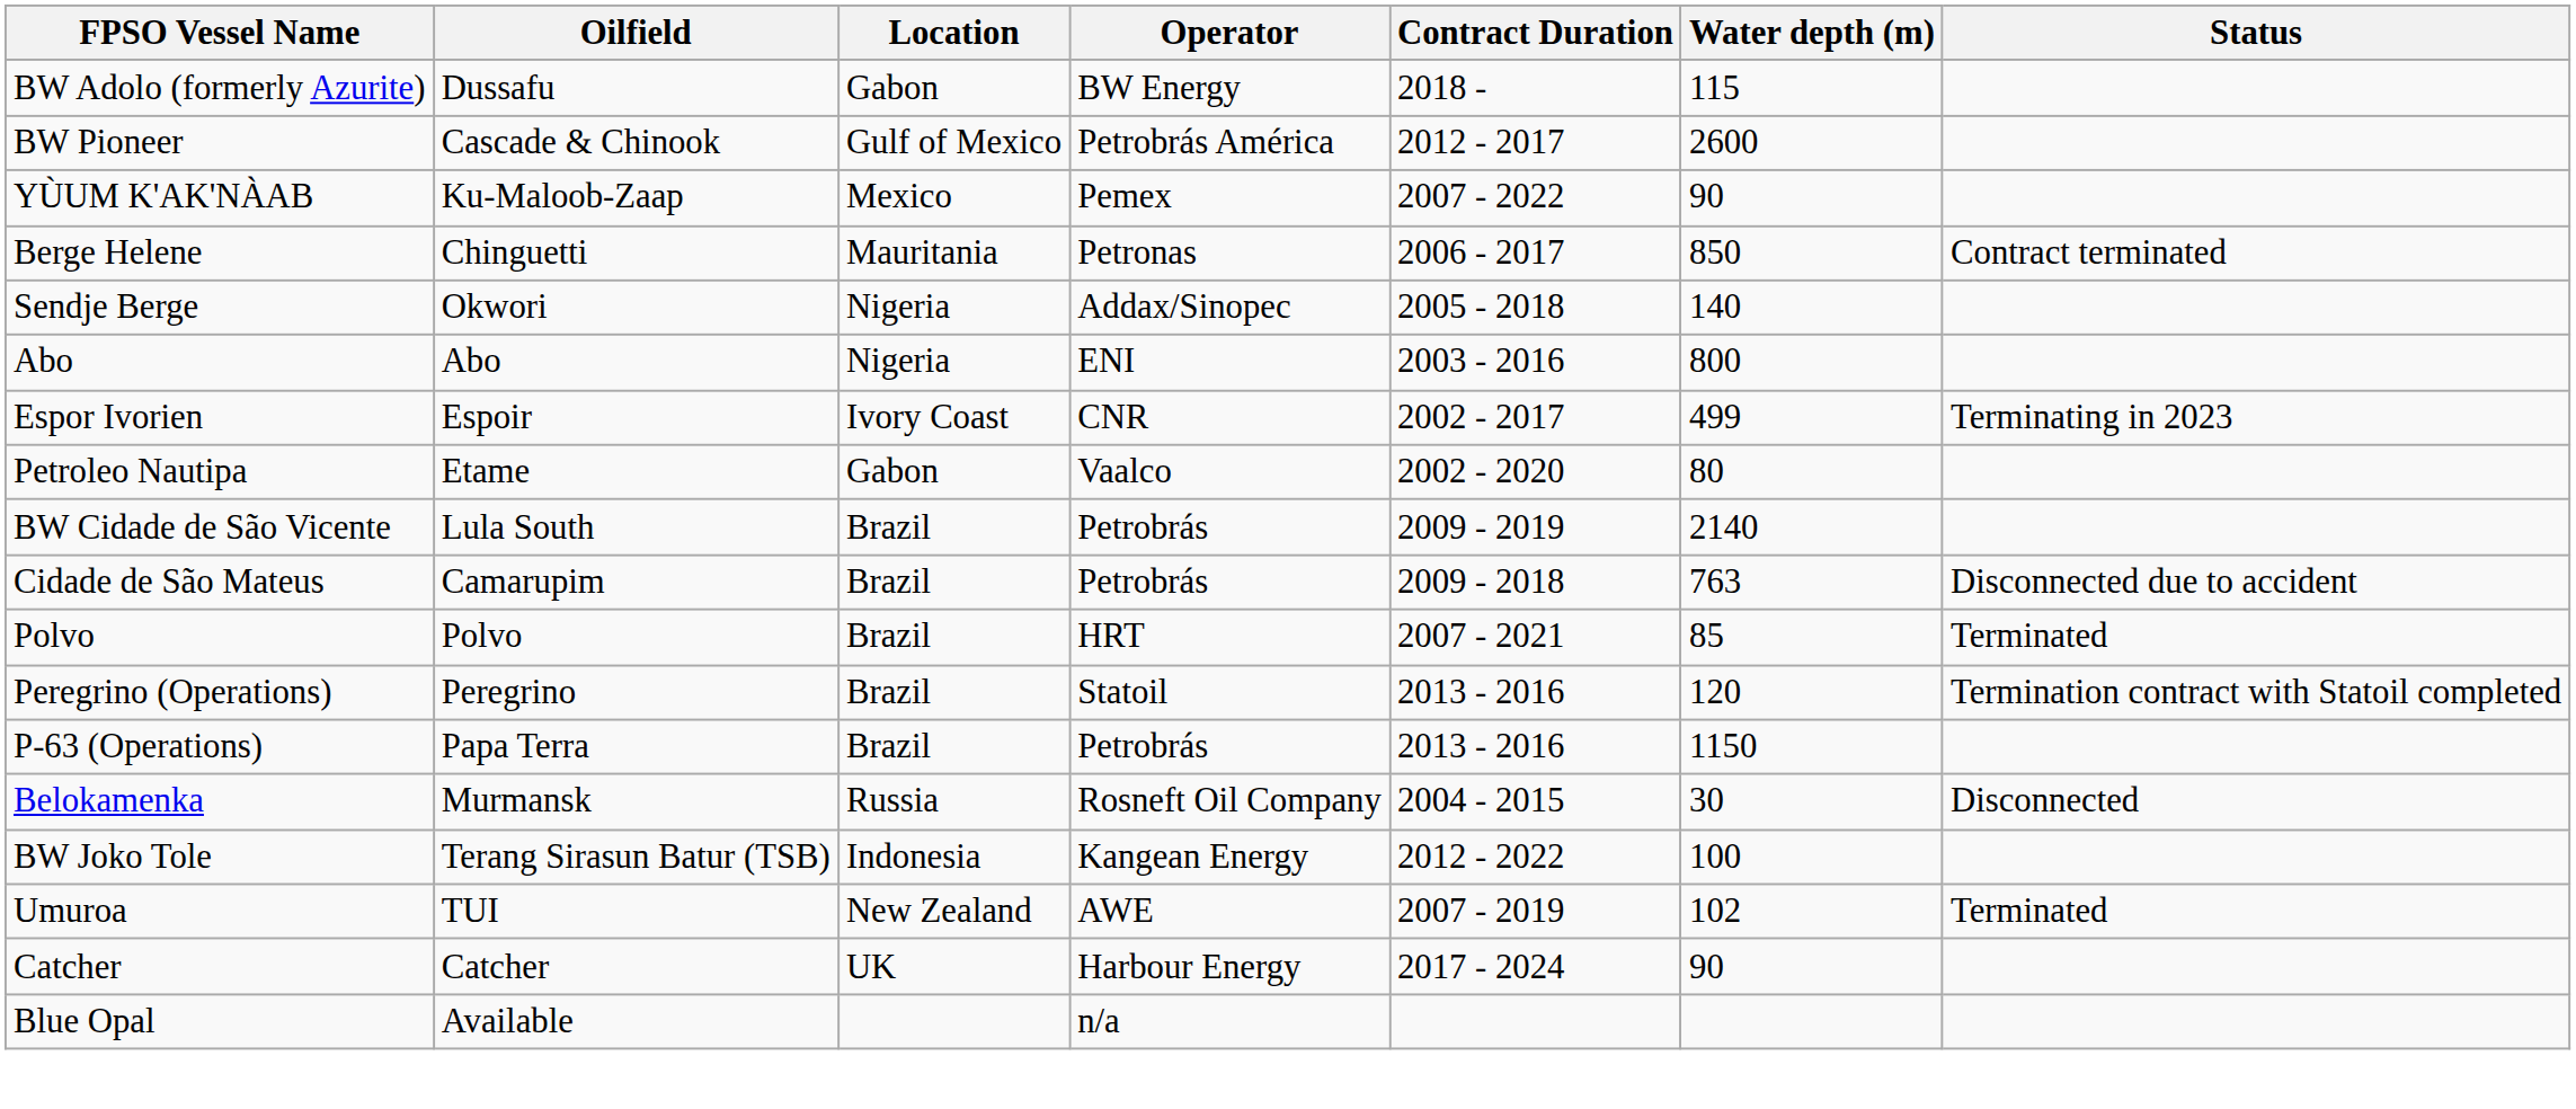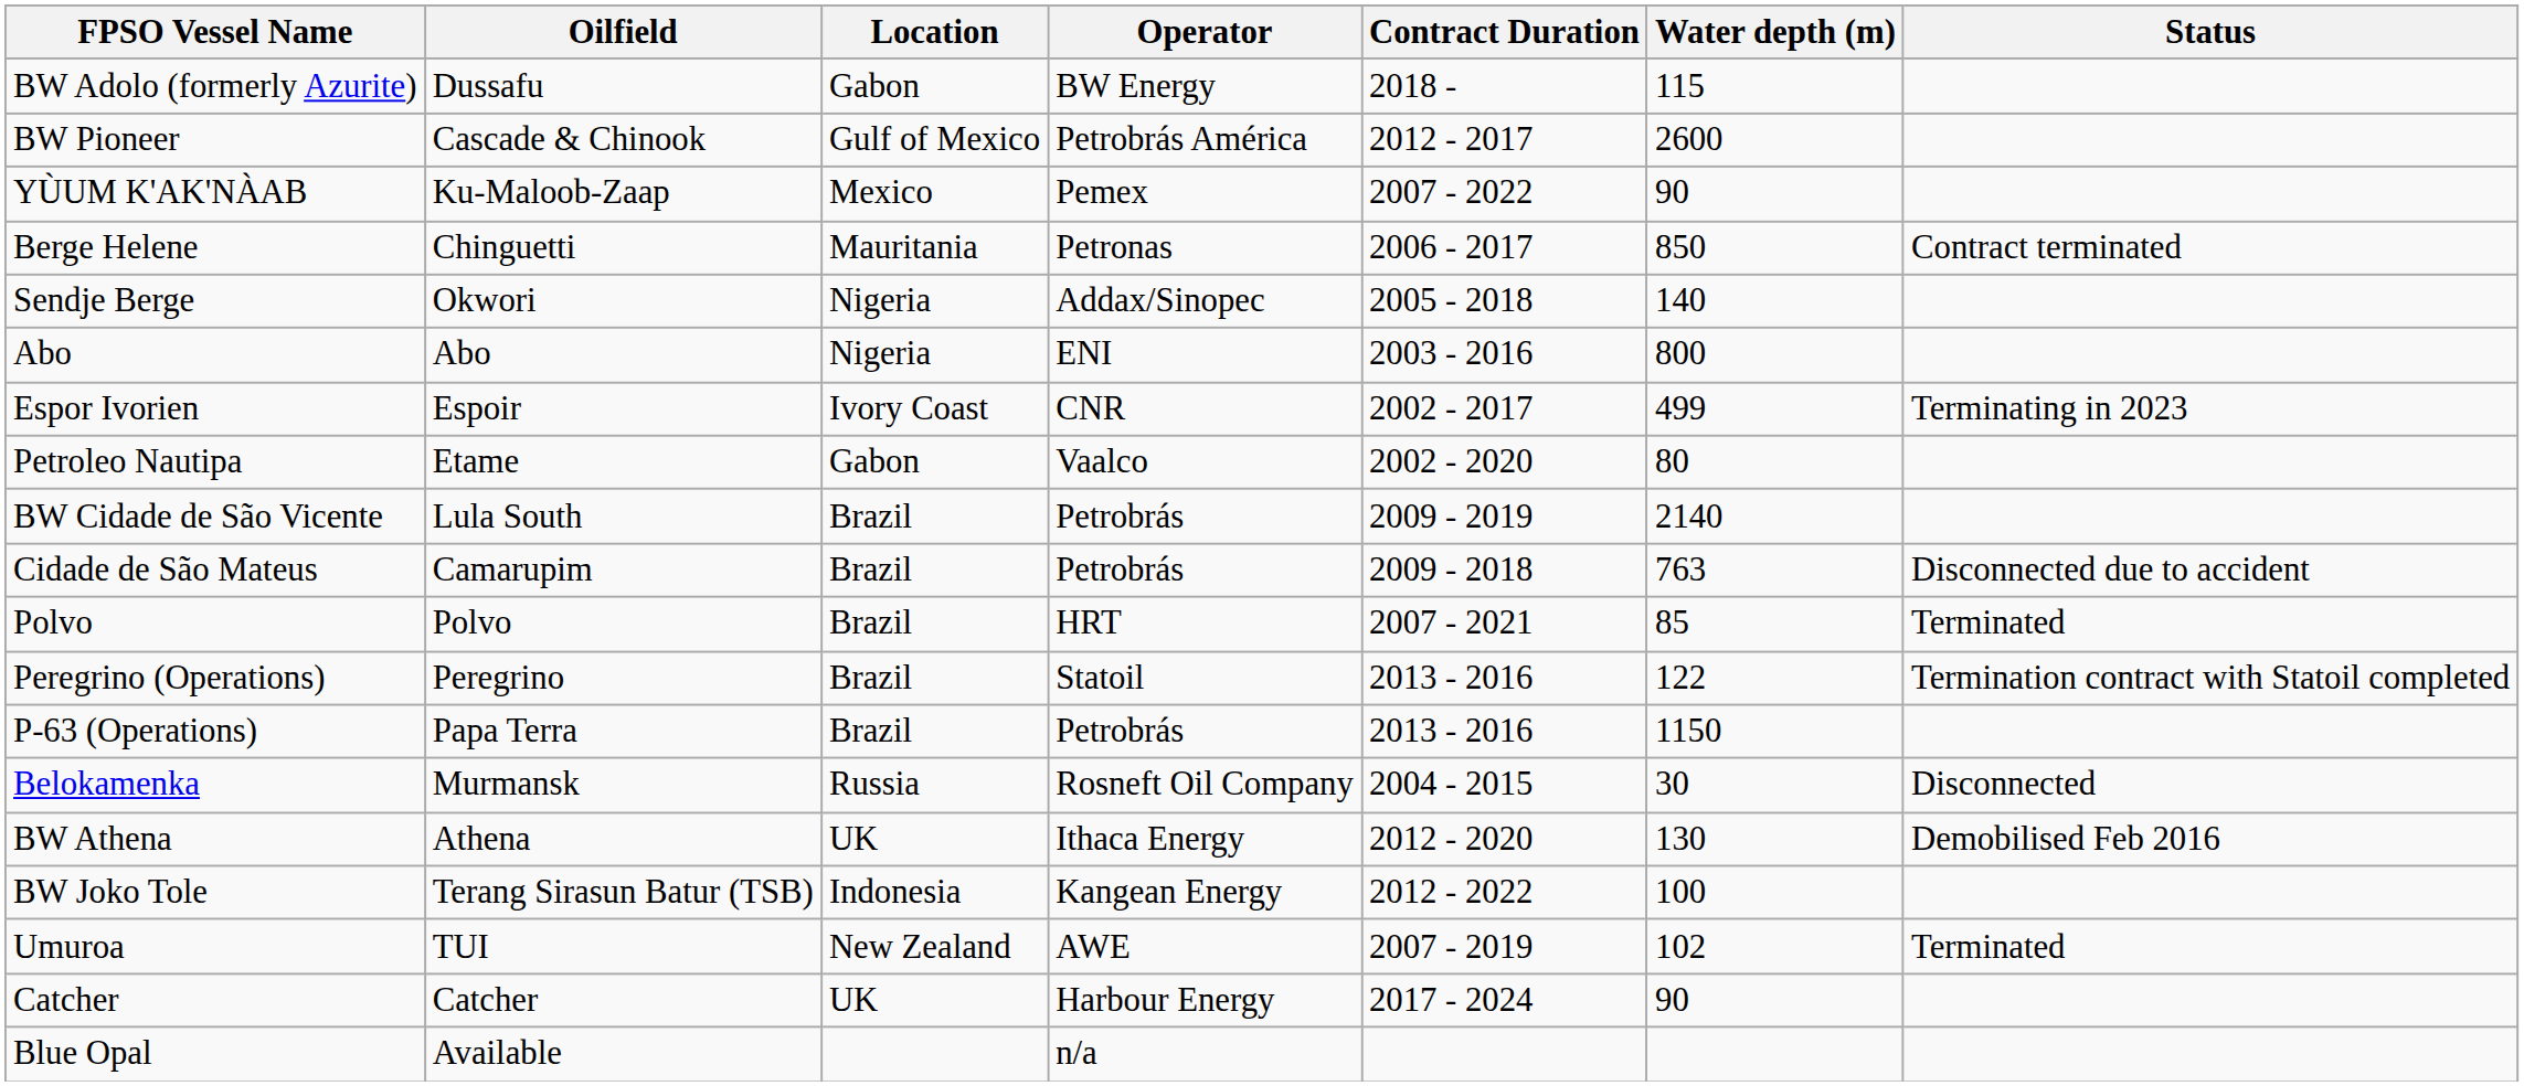Peregrino (Operations) | Water depth (m): 120 -> 122
+ row: BW Athena | Athena | UK | Ithaca Energy | 2012 - 2020 | 130 | Demobilised Feb 2016
